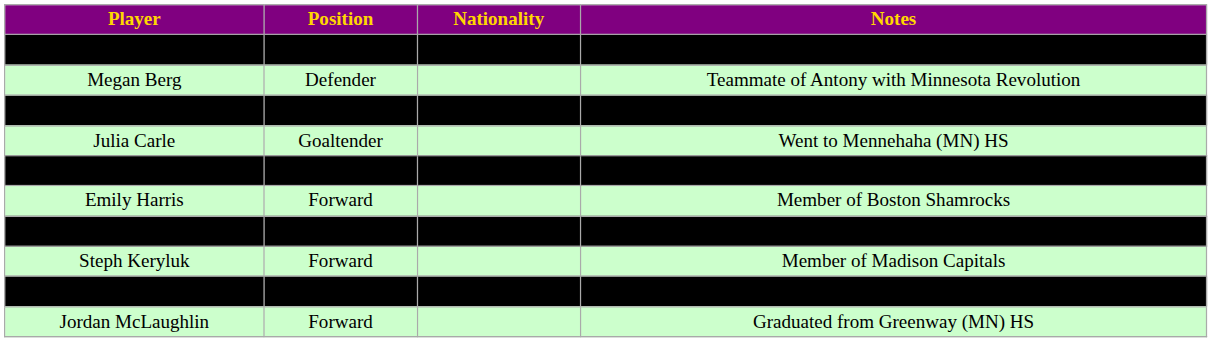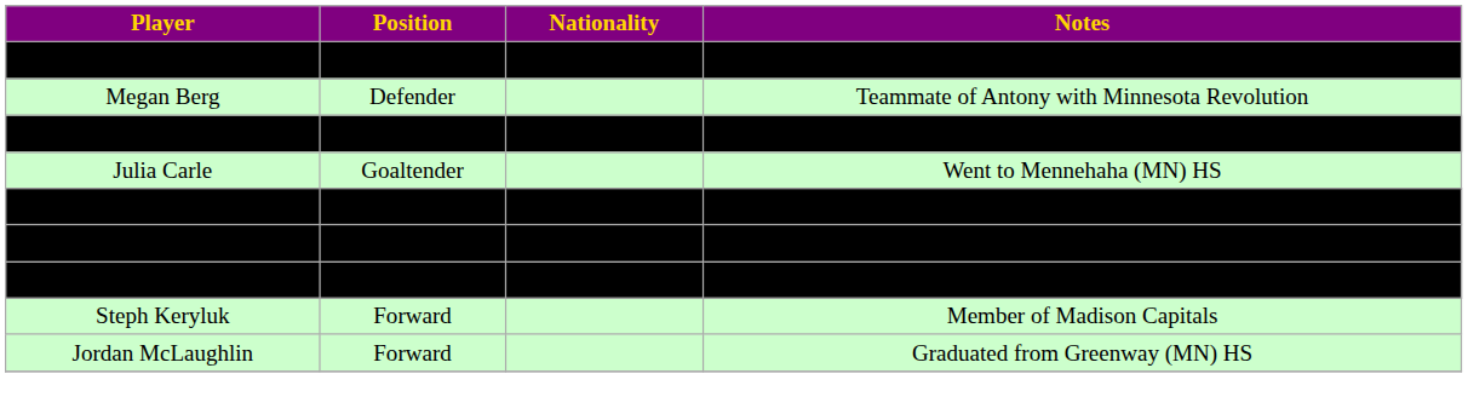- row: Emily Harris | Forward | Member of Boston Shamrocks
Megan Hinze | Position: Defender -> Forward
rows swapped: Steph Keryluk <-> Leila Kilduff
